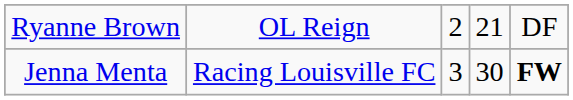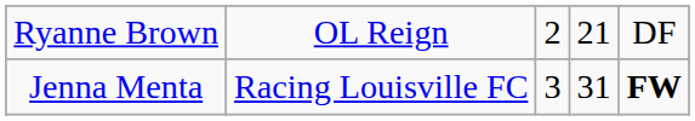Jenna Menta | column 4: 30 -> 31
